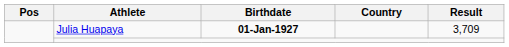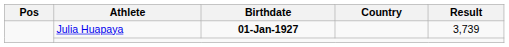Julia Huapaya | Result: 3,709 -> 3,739
